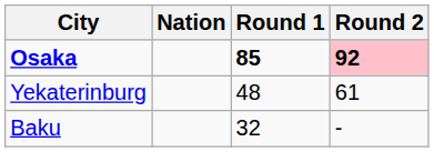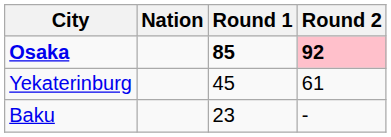Yekaterinburg | Round 1: 48 -> 45
Baku | Round 1: 32 -> 23
